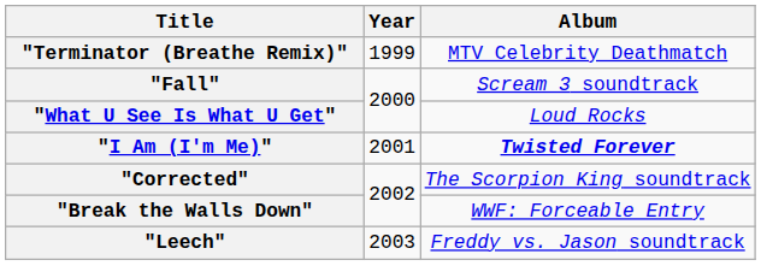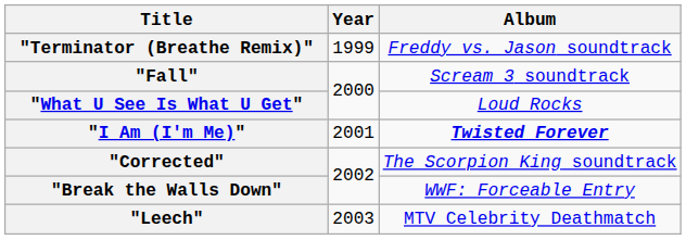"Terminator (Breathe Remix)" | Album: MTV Celebrity Deathmatch -> Freddy vs. Jason soundtrack
"Leech" | Album: Freddy vs. Jason soundtrack -> MTV Celebrity Deathmatch
